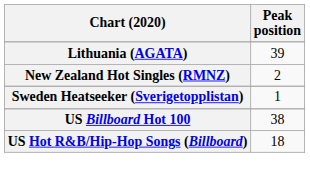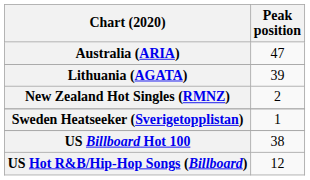+ row: Australia (ARIA) | 47
US Hot R&B/Hip-Hop Songs (Billboard) | Peak position: 18 -> 12
